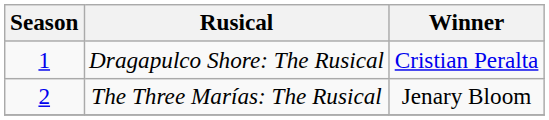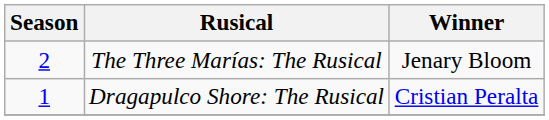rows swapped: Dragapulco Shore: The Rusical <-> The Three Marías: The Rusical
